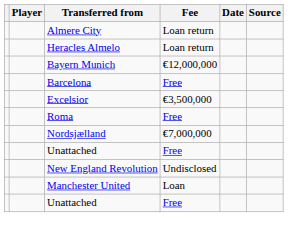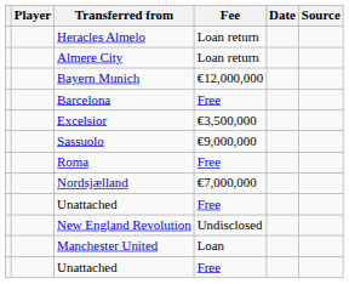rows swapped: Heracles Almelo <-> Almere City
+ row: Sassuolo | €9,000,000
